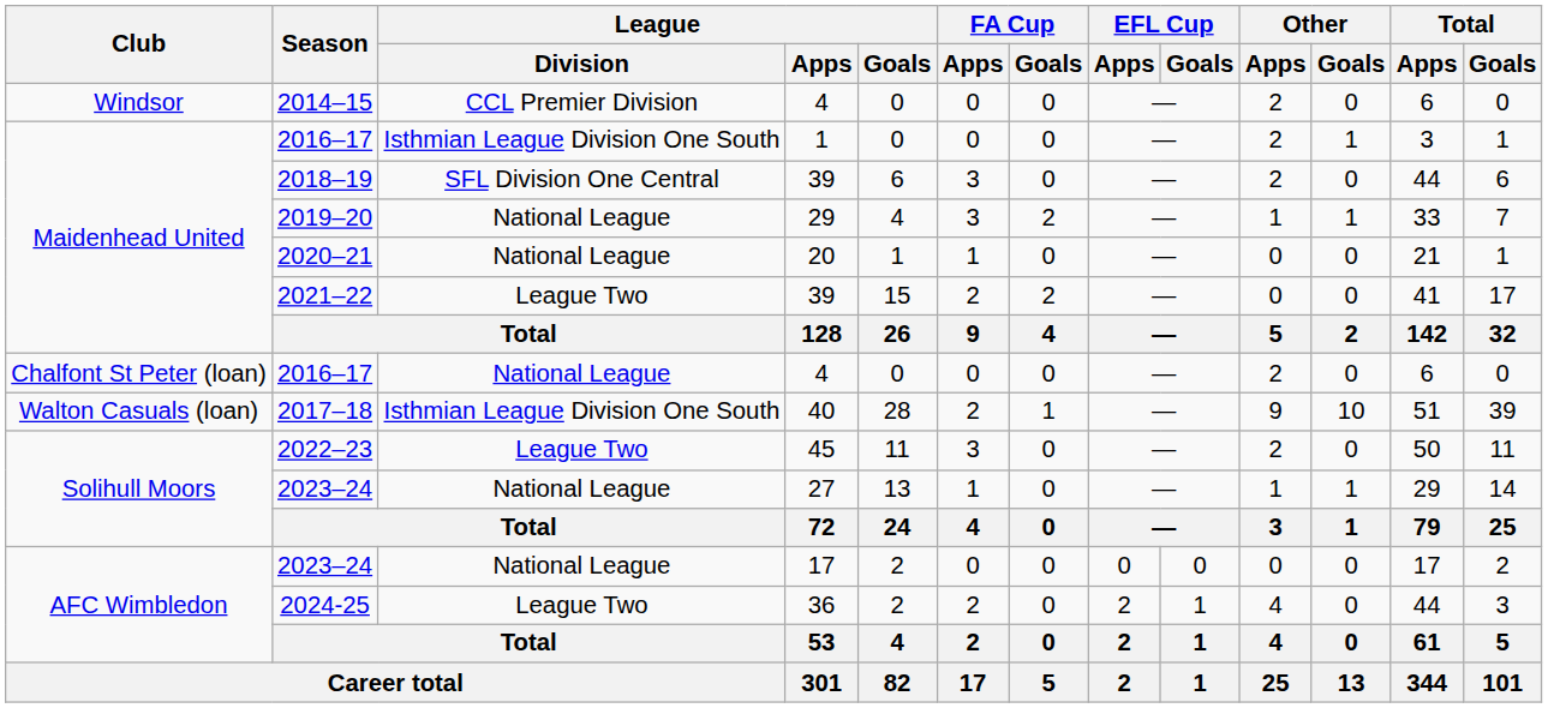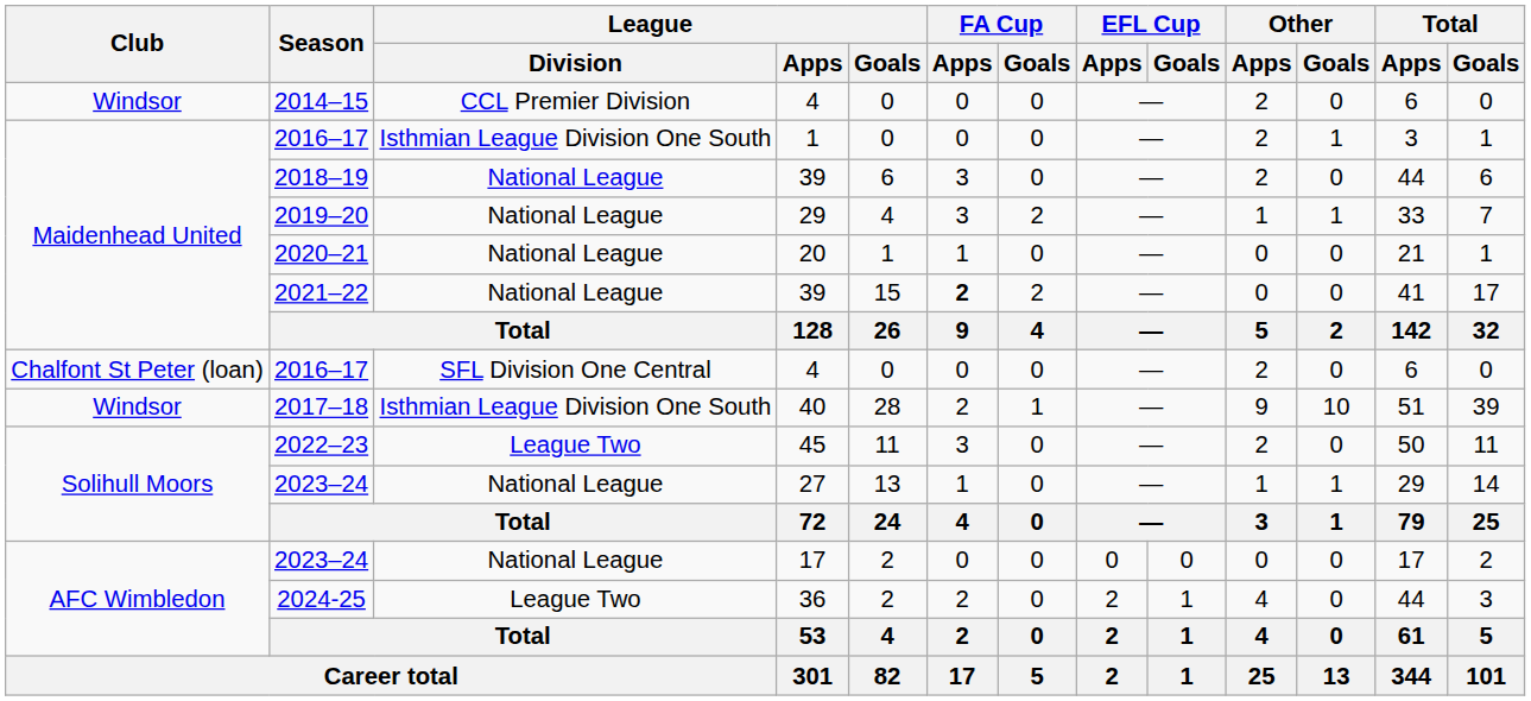2018–19 | League / Division: SFL Division One Central -> National League
2021–22 | League / Division: League Two -> National League
2021–22 | FA Cup / Apps: normal -> bold
2016–17 / 4 | League / Division: National League -> SFL Division One Central
2017–18 | Club: Walton Casuals (loan) -> Windsor
